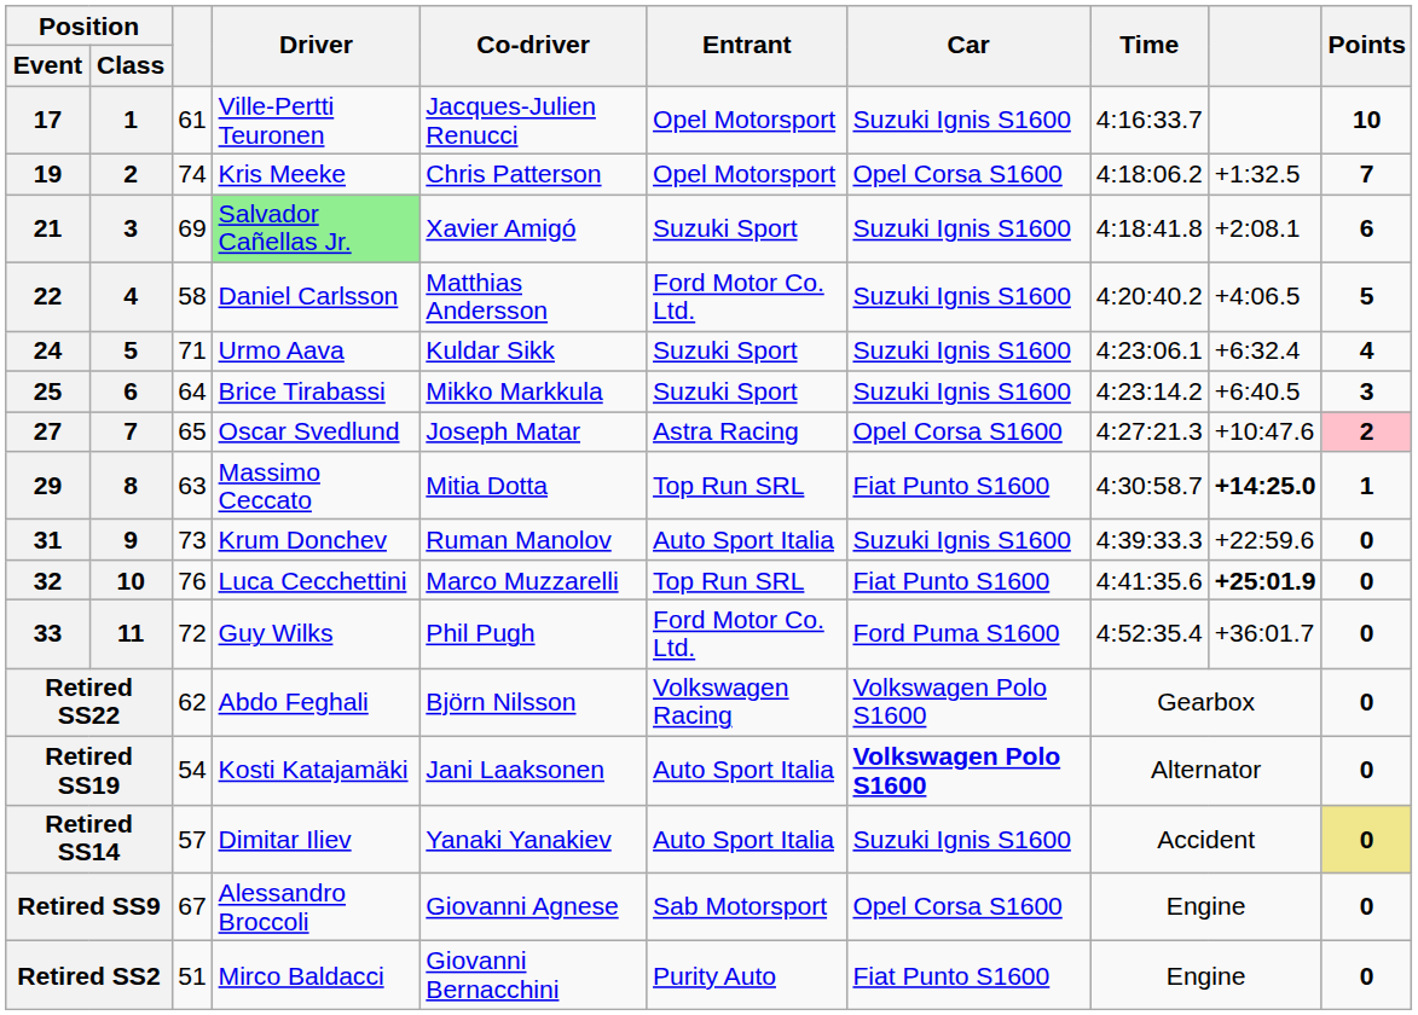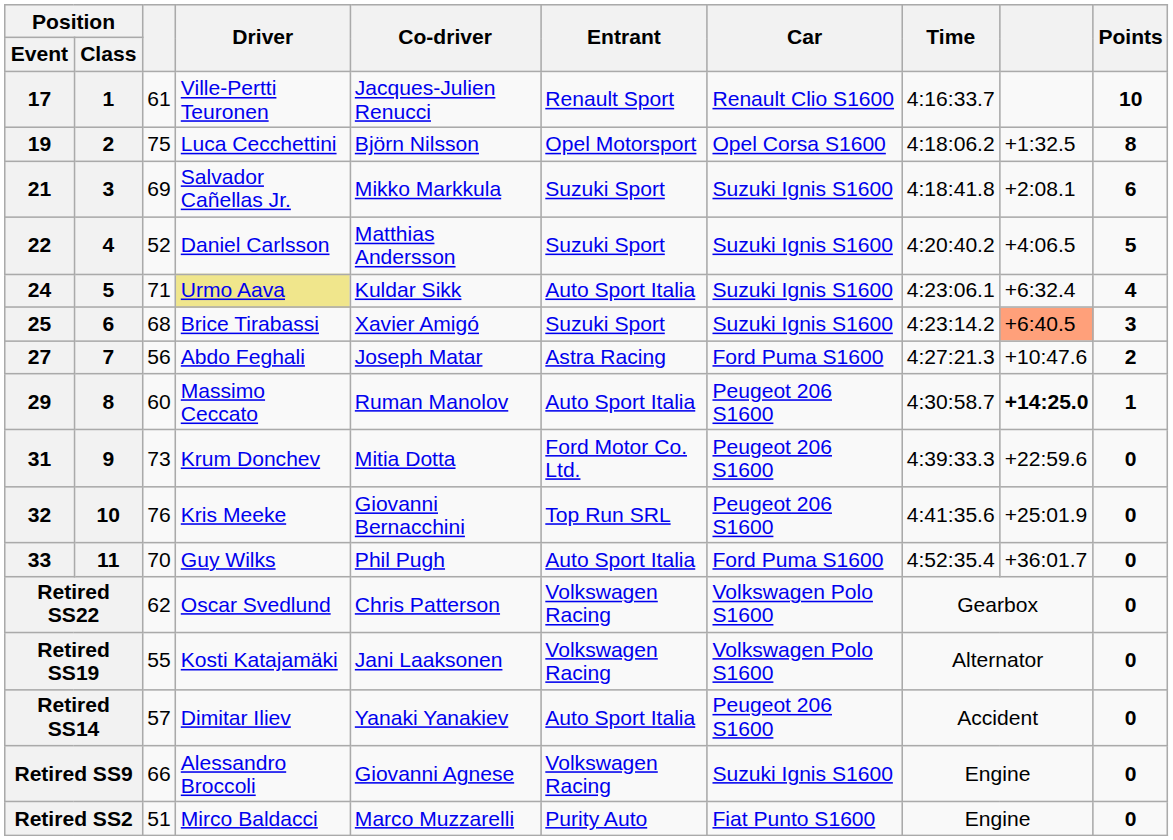17 | Entrant: Opel Motorsport -> Renault Sport
17 | Car: Suzuki Ignis S1600 -> Renault Clio S1600
19 | column 3: 74 -> 75
19 | Driver: Kris Meeke -> Luca Cecchettini
19 | Co-driver: Chris Patterson -> Björn Nilsson
19 | Points: 7 -> 8
21 | Driver: lightgreen background -> no background
21 | Co-driver: Xavier Amigó -> Mikko Markkula
22 | column 3: 58 -> 52
22 | Entrant: Ford Motor Co. Ltd. -> Suzuki Sport
24 | Driver: no background -> khaki background
24 | Entrant: Suzuki Sport -> Auto Sport Italia
25 | column 3: 64 -> 68
25 | Co-driver: Mikko Markkula -> Xavier Amigó
25 | column 9: no background -> lightsalmon background
27 | column 3: 65 -> 56
27 | Driver: Oscar Svedlund -> Abdo Feghali
27 | Car: Opel Corsa S1600 -> Ford Puma S1600
27 | Points: pink background -> no background
29 | column 3: 63 -> 60
29 | Co-driver: Mitia Dotta -> Ruman Manolov
29 | Entrant: Top Run SRL -> Auto Sport Italia
29 | Car: Fiat Punto S1600 -> Peugeot 206 S1600
31 | Co-driver: Ruman Manolov -> Mitia Dotta
31 | Entrant: Auto Sport Italia -> Ford Motor Co. Ltd.
31 | Car: Suzuki Ignis S1600 -> Peugeot 206 S1600
32 | Driver: Luca Cecchettini -> Kris Meeke
32 | Co-driver: Marco Muzzarelli -> Giovanni Bernacchini
32 | Car: Fiat Punto S1600 -> Peugeot 206 S1600
32 | column 9: bold -> normal
33 | column 3: 72 -> 70
33 | Entrant: Ford Motor Co. Ltd. -> Auto Sport Italia
Retired SS22 | Driver: Abdo Feghali -> Oscar Svedlund
Retired SS22 | Co-driver: Björn Nilsson -> Chris Patterson
Retired SS19 | column 3: 54 -> 55
Retired SS19 | Entrant: Auto Sport Italia -> Volkswagen Racing
Retired SS19 | Car: bold -> normal
Retired SS14 | Car: Suzuki Ignis S1600 -> Peugeot 206 S1600
Retired SS14 | Points: khaki background -> no background
Retired SS9 | column 3: 67 -> 66
Retired SS9 | Entrant: Sab Motorsport -> Volkswagen Racing
Retired SS9 | Car: Opel Corsa S1600 -> Suzuki Ignis S1600
Retired SS2 | Co-driver: Giovanni Bernacchini -> Marco Muzzarelli
